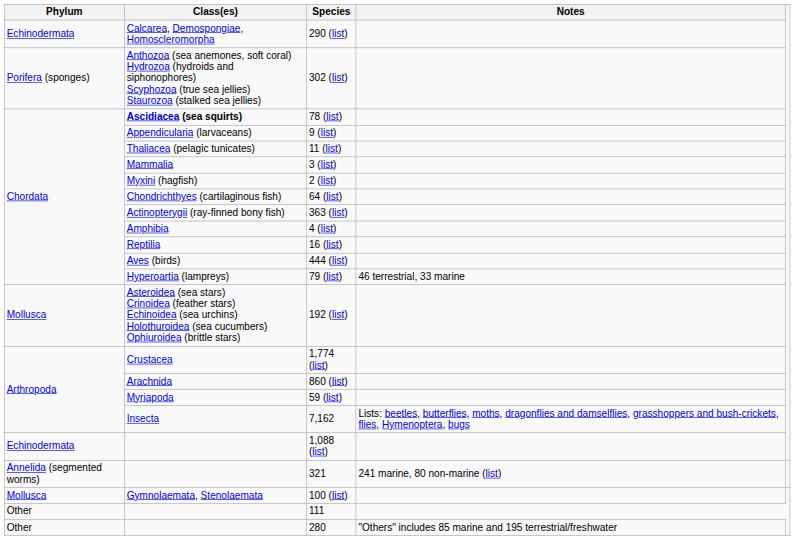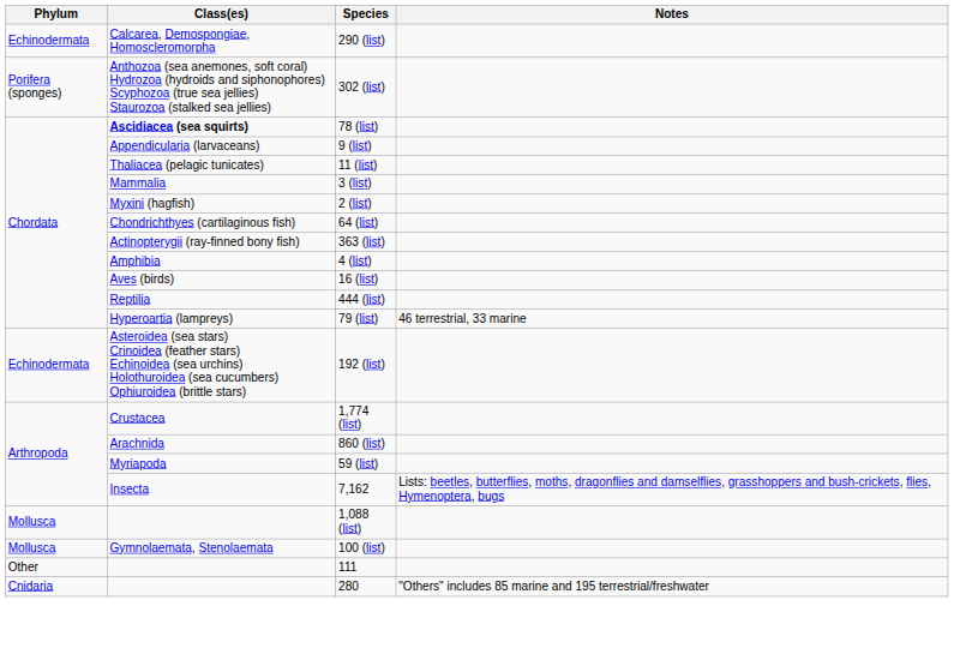16 (list) | Class(es): Reptilia -> Aves (birds)
444 (list) | Class(es): Aves (birds) -> Reptilia
192 (list) | Phylum: Mollusca -> Echinodermata
1,088 (list) | Phylum: Echinodermata -> Mollusca
- row: Annelida (segmented worms) | 321 | 241 marine, 80 non-marine (list)
280 | Phylum: Other -> Cnidaria
